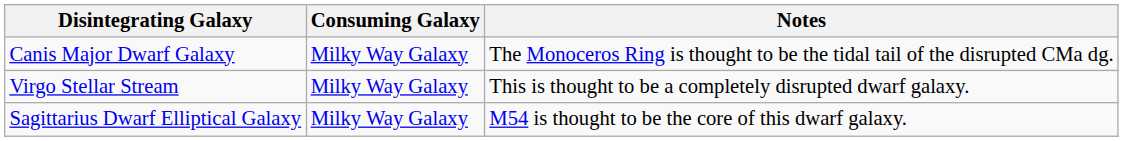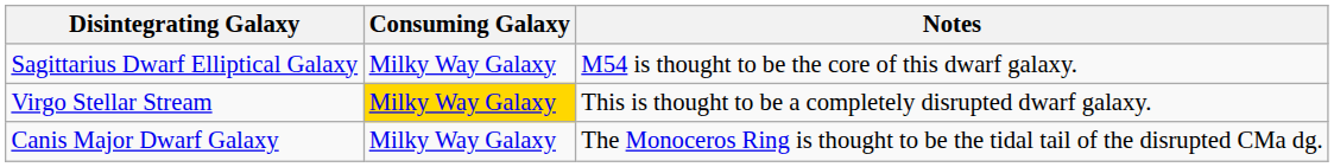rows swapped: Canis Major Dwarf Galaxy <-> Sagittarius Dwarf Elliptical Galaxy
Virgo Stellar Stream | Consuming Galaxy: no background -> gold background
